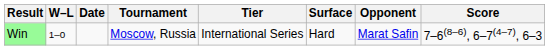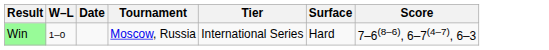- column: Opponent | Marat Safin
